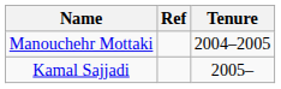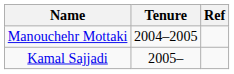columns swapped: Tenure <-> Ref
